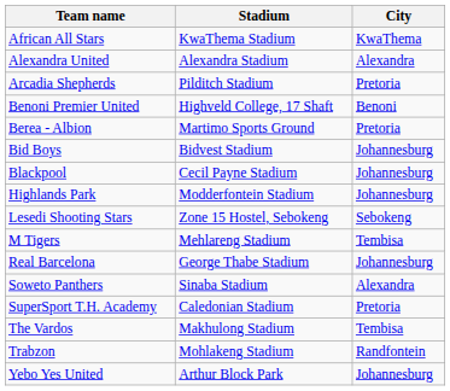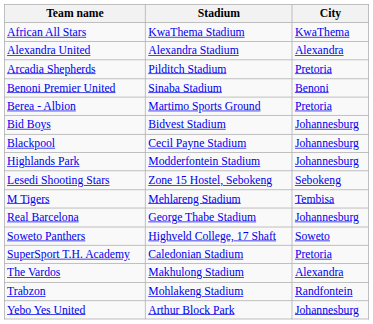Benoni Premier United | Stadium: Highveld College, 17 Shaft -> Sinaba Stadium
Soweto Panthers | Stadium: Sinaba Stadium -> Highveld College, 17 Shaft
Soweto Panthers | City: Alexandra -> Soweto
The Vardos | City: Tembisa -> Alexandra
